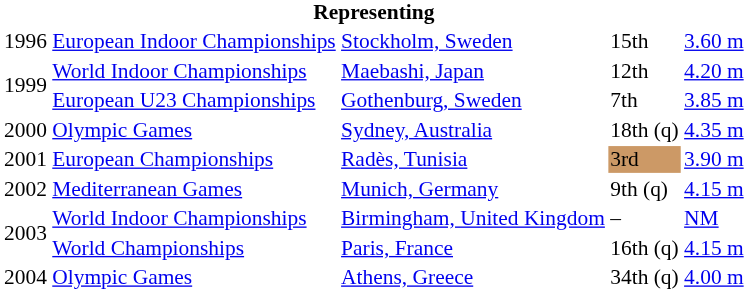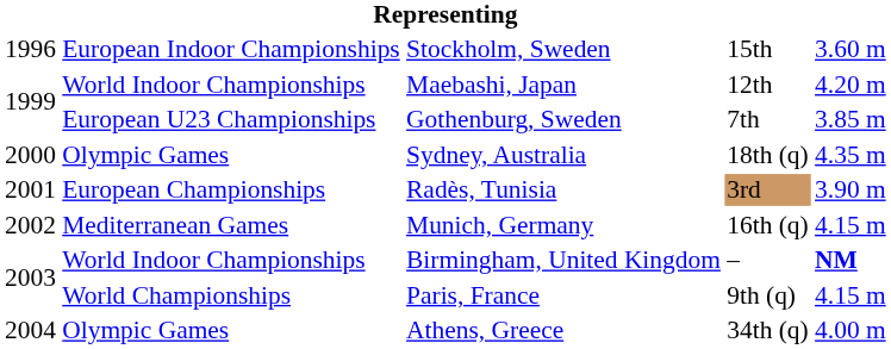Munich, Germany | column 4: 9th (q) -> 16th (q)
Birmingham, United Kingdom | column 5: normal -> bold
Paris, France | column 4: 16th (q) -> 9th (q)
